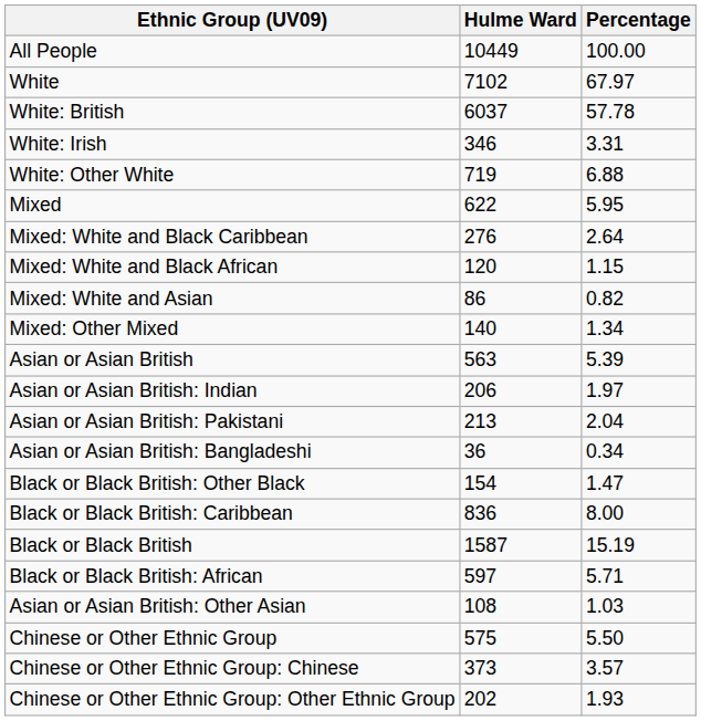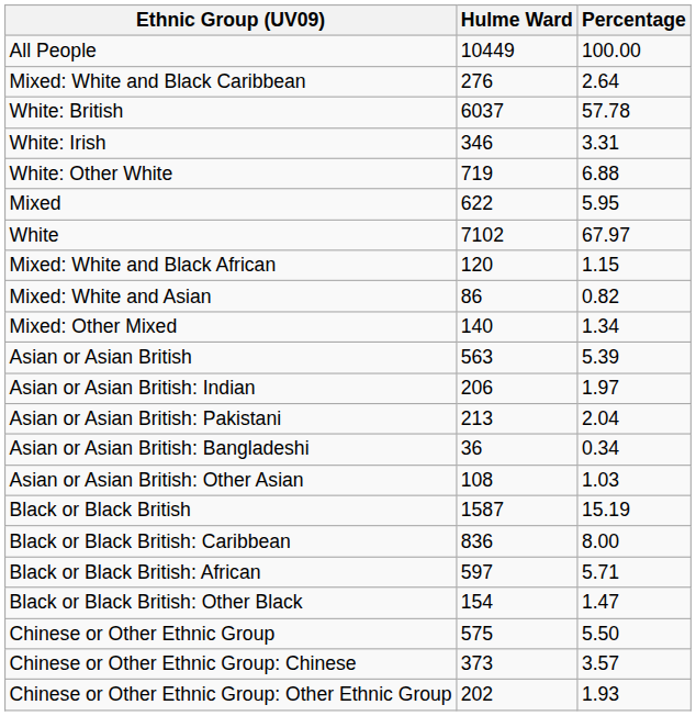rows swapped: White <-> Mixed: White and Black Caribbean
rows swapped: Asian or Asian British: Other Asian <-> Black or Black British: Other Black
rows swapped: Black or Black British <-> Black or Black British: Caribbean
